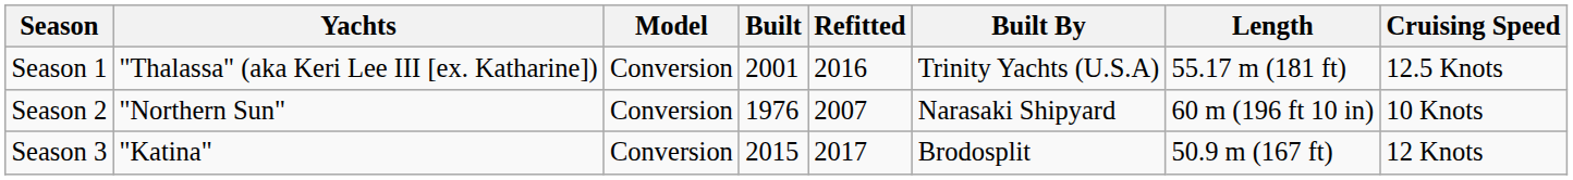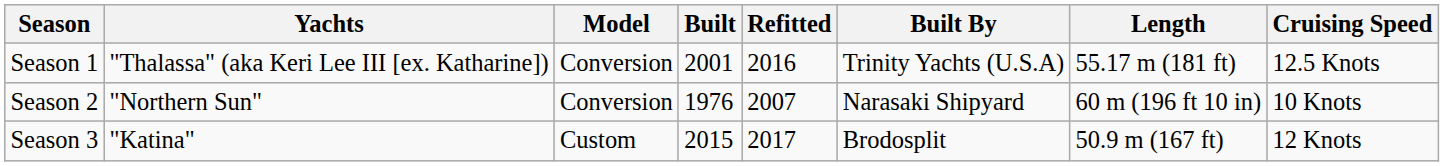Season 3 | Model: Conversion -> Custom
